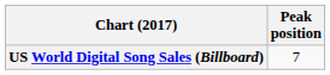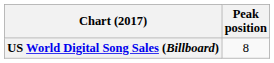US World Digital Song Sales (Billboard) | Peak position: 7 -> 8
